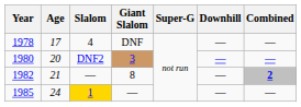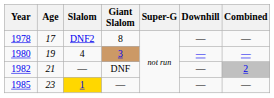1978 | Slalom: 4 -> DNF2
1978 | Giant Slalom: DNF -> 8
1980 | Age: 20 -> 19
1980 | Slalom: DNF2 -> 4
1982 | Giant Slalom: 8 -> DNF
1982 | Combined: bold -> normal
1985 | Age: 24 -> 23
